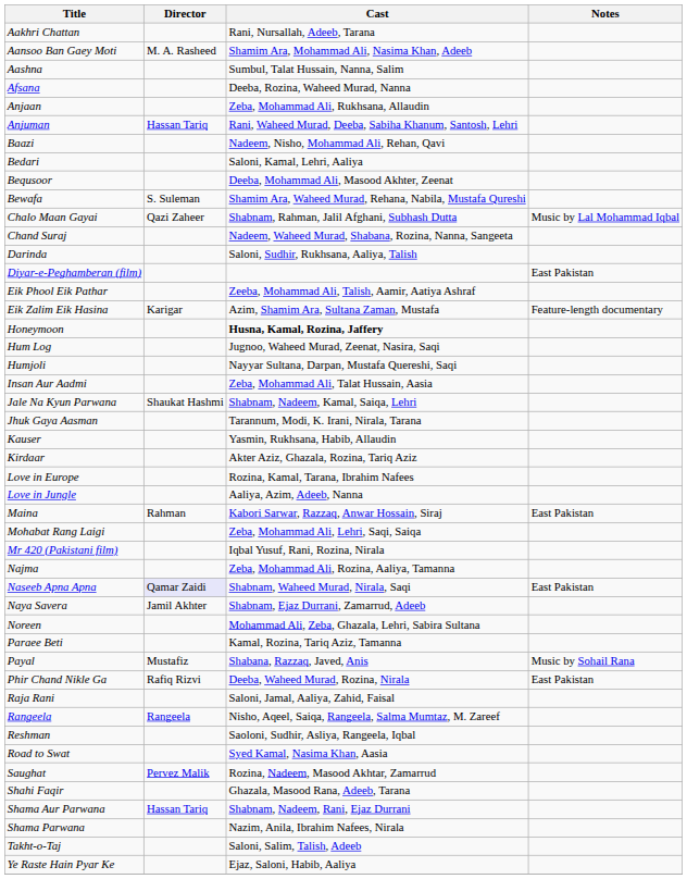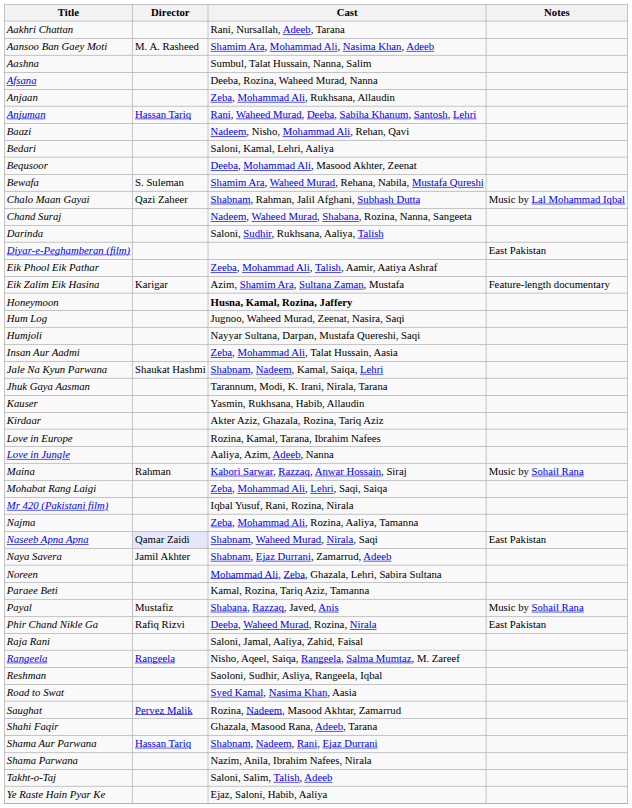Maina | Notes: East Pakistan -> Music by Sohail Rana
